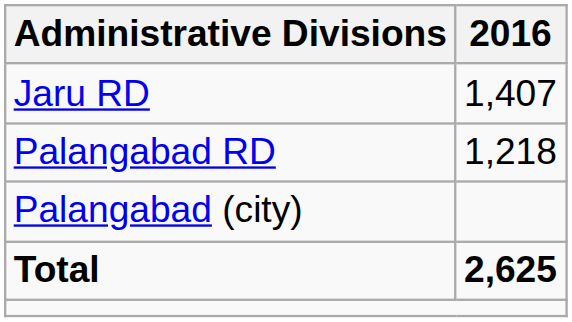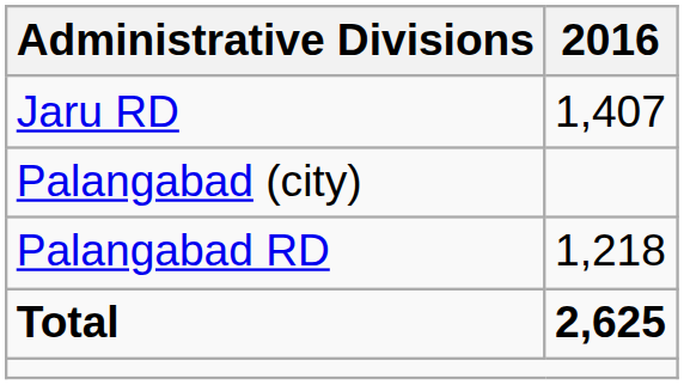rows swapped: Palangabad RD <-> Palangabad (city)
